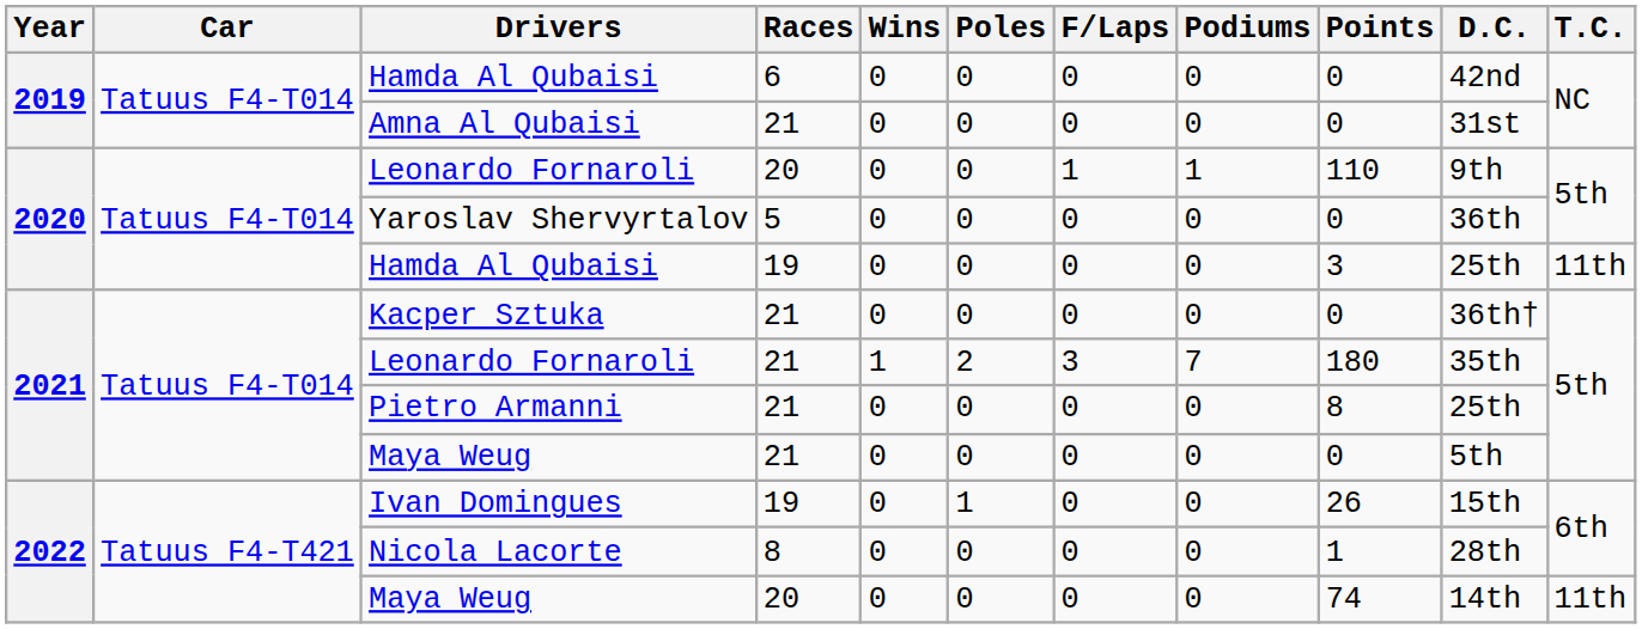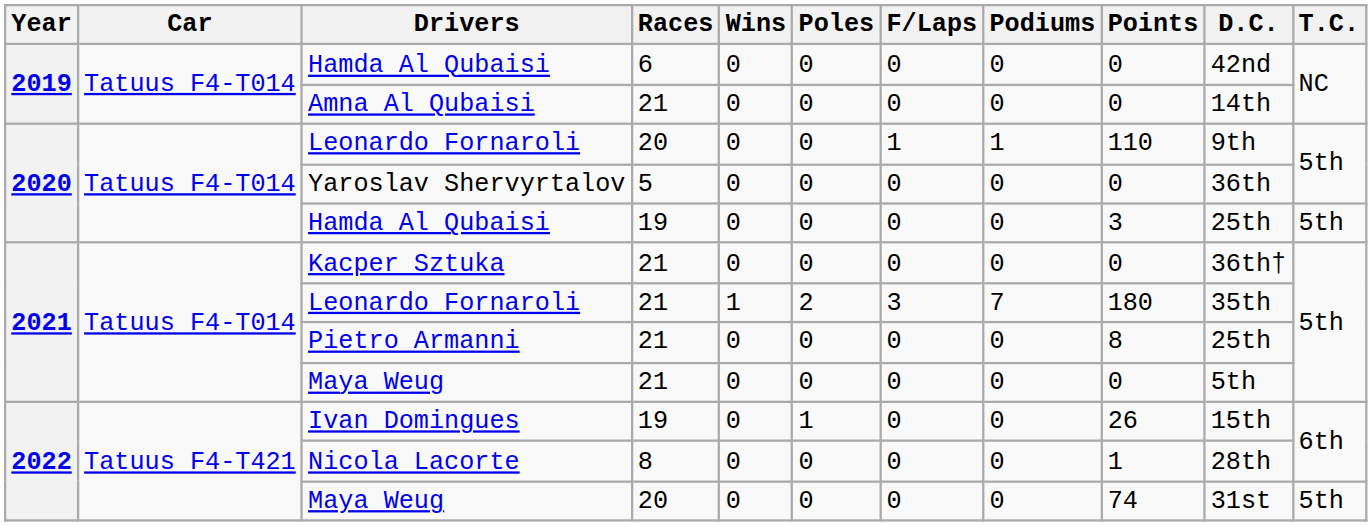Amna Al Qubaisi | D.C.: 31st -> 14th
Hamda Al Qubaisi / 19 | T.C.: 11th -> 5th
Maya Weug / 20 | D.C.: 14th -> 31st
Maya Weug / 20 | T.C.: 11th -> 5th
